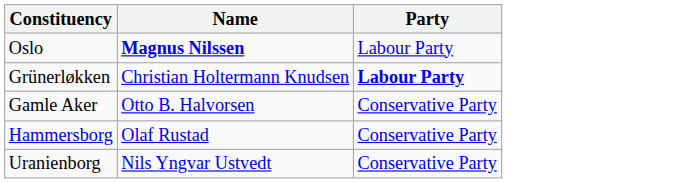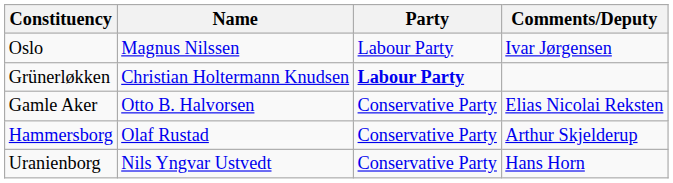+ column: Comments/Deputy | Ivar Jørgensen | Elias Nicolai Reksten | Arthur Skjelderup | Hans Horn
Oslo | Name: bold -> normal
